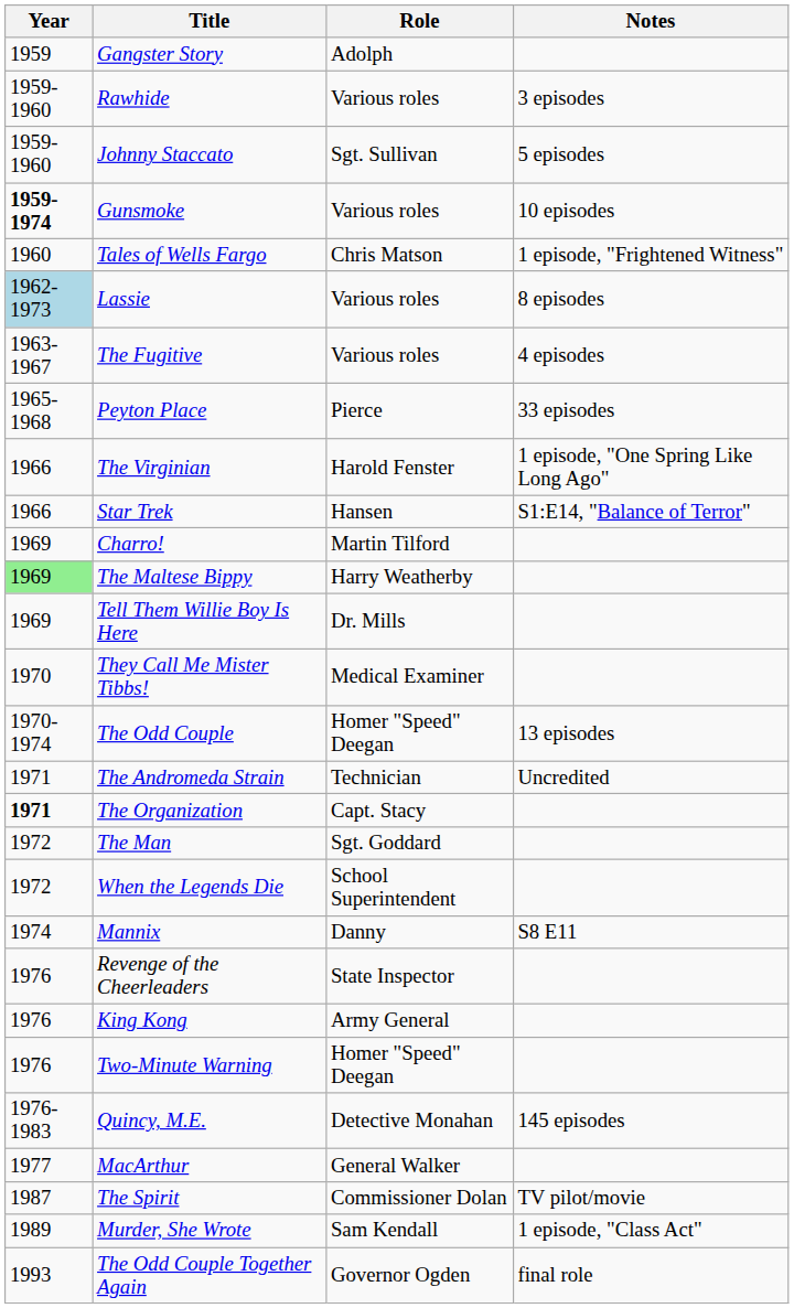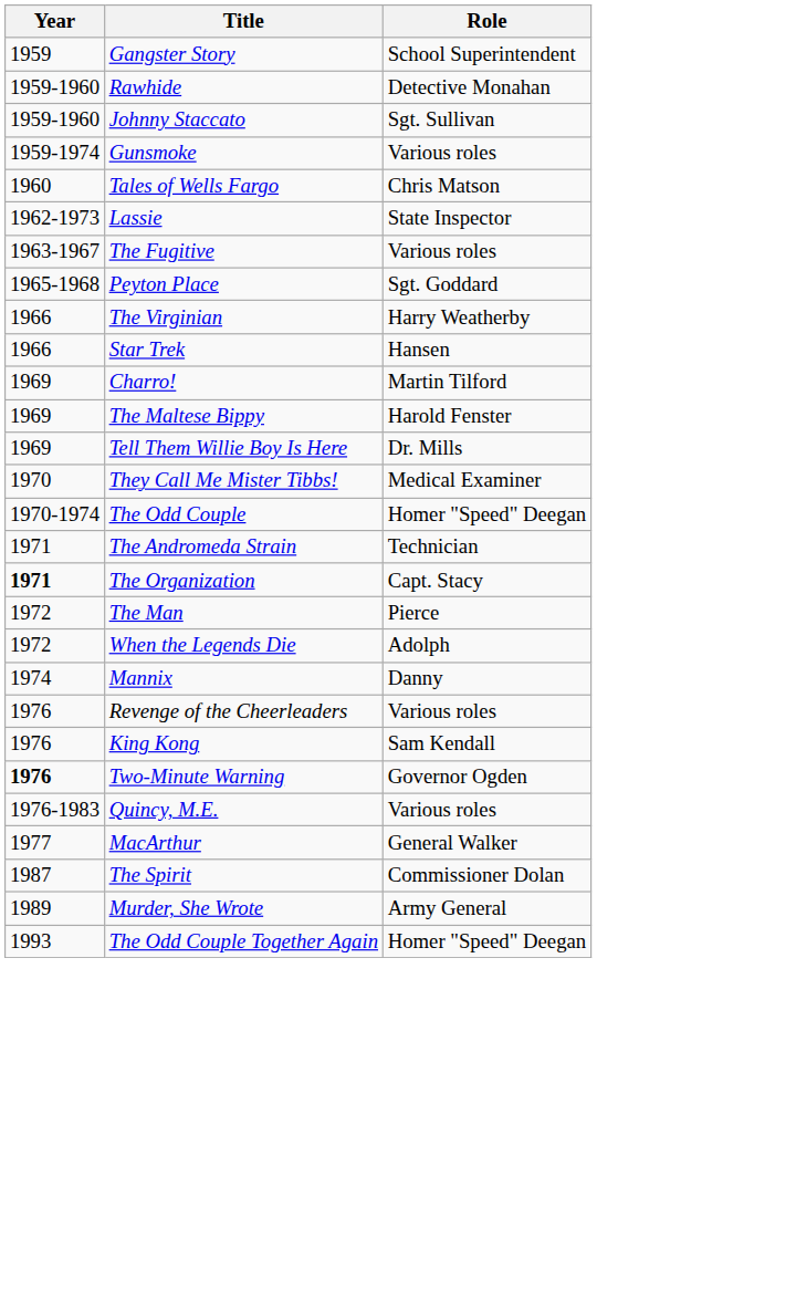- column: Notes | 3 episodes | 5 episodes | 10 episodes | 1 episode, "Frightened Witness" | 8 episodes | 4 episodes | 33 episodes | 1 episode, "One Spring Like Long Ago" | S1:E14, "Balance of Terror" | 13 episodes | Uncredited | S8 E11 | 145 episodes | TV pilot/movie | 1 episode, "Class Act" | final role
Gangster Story | Role: Adolph -> School Superintendent
Rawhide | Role: Various roles -> Detective Monahan
Gunsmoke | Year: bold -> normal
Lassie | Year: lightblue background -> no background
Lassie | Role: Various roles -> State Inspector
Peyton Place | Role: Pierce -> Sgt. Goddard
The Virginian | Role: Harold Fenster -> Harry Weatherby
The Maltese Bippy | Year: lightgreen background -> no background
The Maltese Bippy | Role: Harry Weatherby -> Harold Fenster
The Man | Role: Sgt. Goddard -> Pierce
When the Legends Die | Role: School Superintendent -> Adolph
Revenge of the Cheerleaders | Role: State Inspector -> Various roles
King Kong | Role: Army General -> Sam Kendall
Two-Minute Warning | Year: normal -> bold
Two-Minute Warning | Role: Homer "Speed" Deegan -> Governor Ogden
Quincy, M.E. | Role: Detective Monahan -> Various roles
Murder, She Wrote | Role: Sam Kendall -> Army General
The Odd Couple Together Again | Role: Governor Ogden -> Homer "Speed" Deegan
